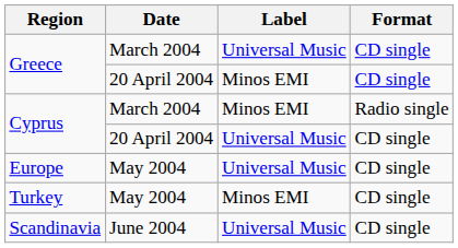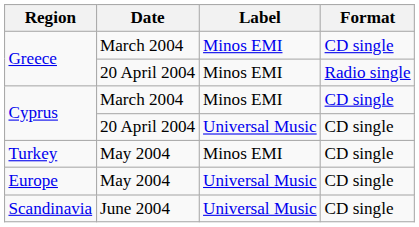Greece / March 2004 | Label: Universal Music -> Minos EMI
Greece / 20 April 2004 | Format: CD single -> Radio single
Cyprus / March 2004 | Format: Radio single -> CD single
rows swapped: Turkey <-> Europe
